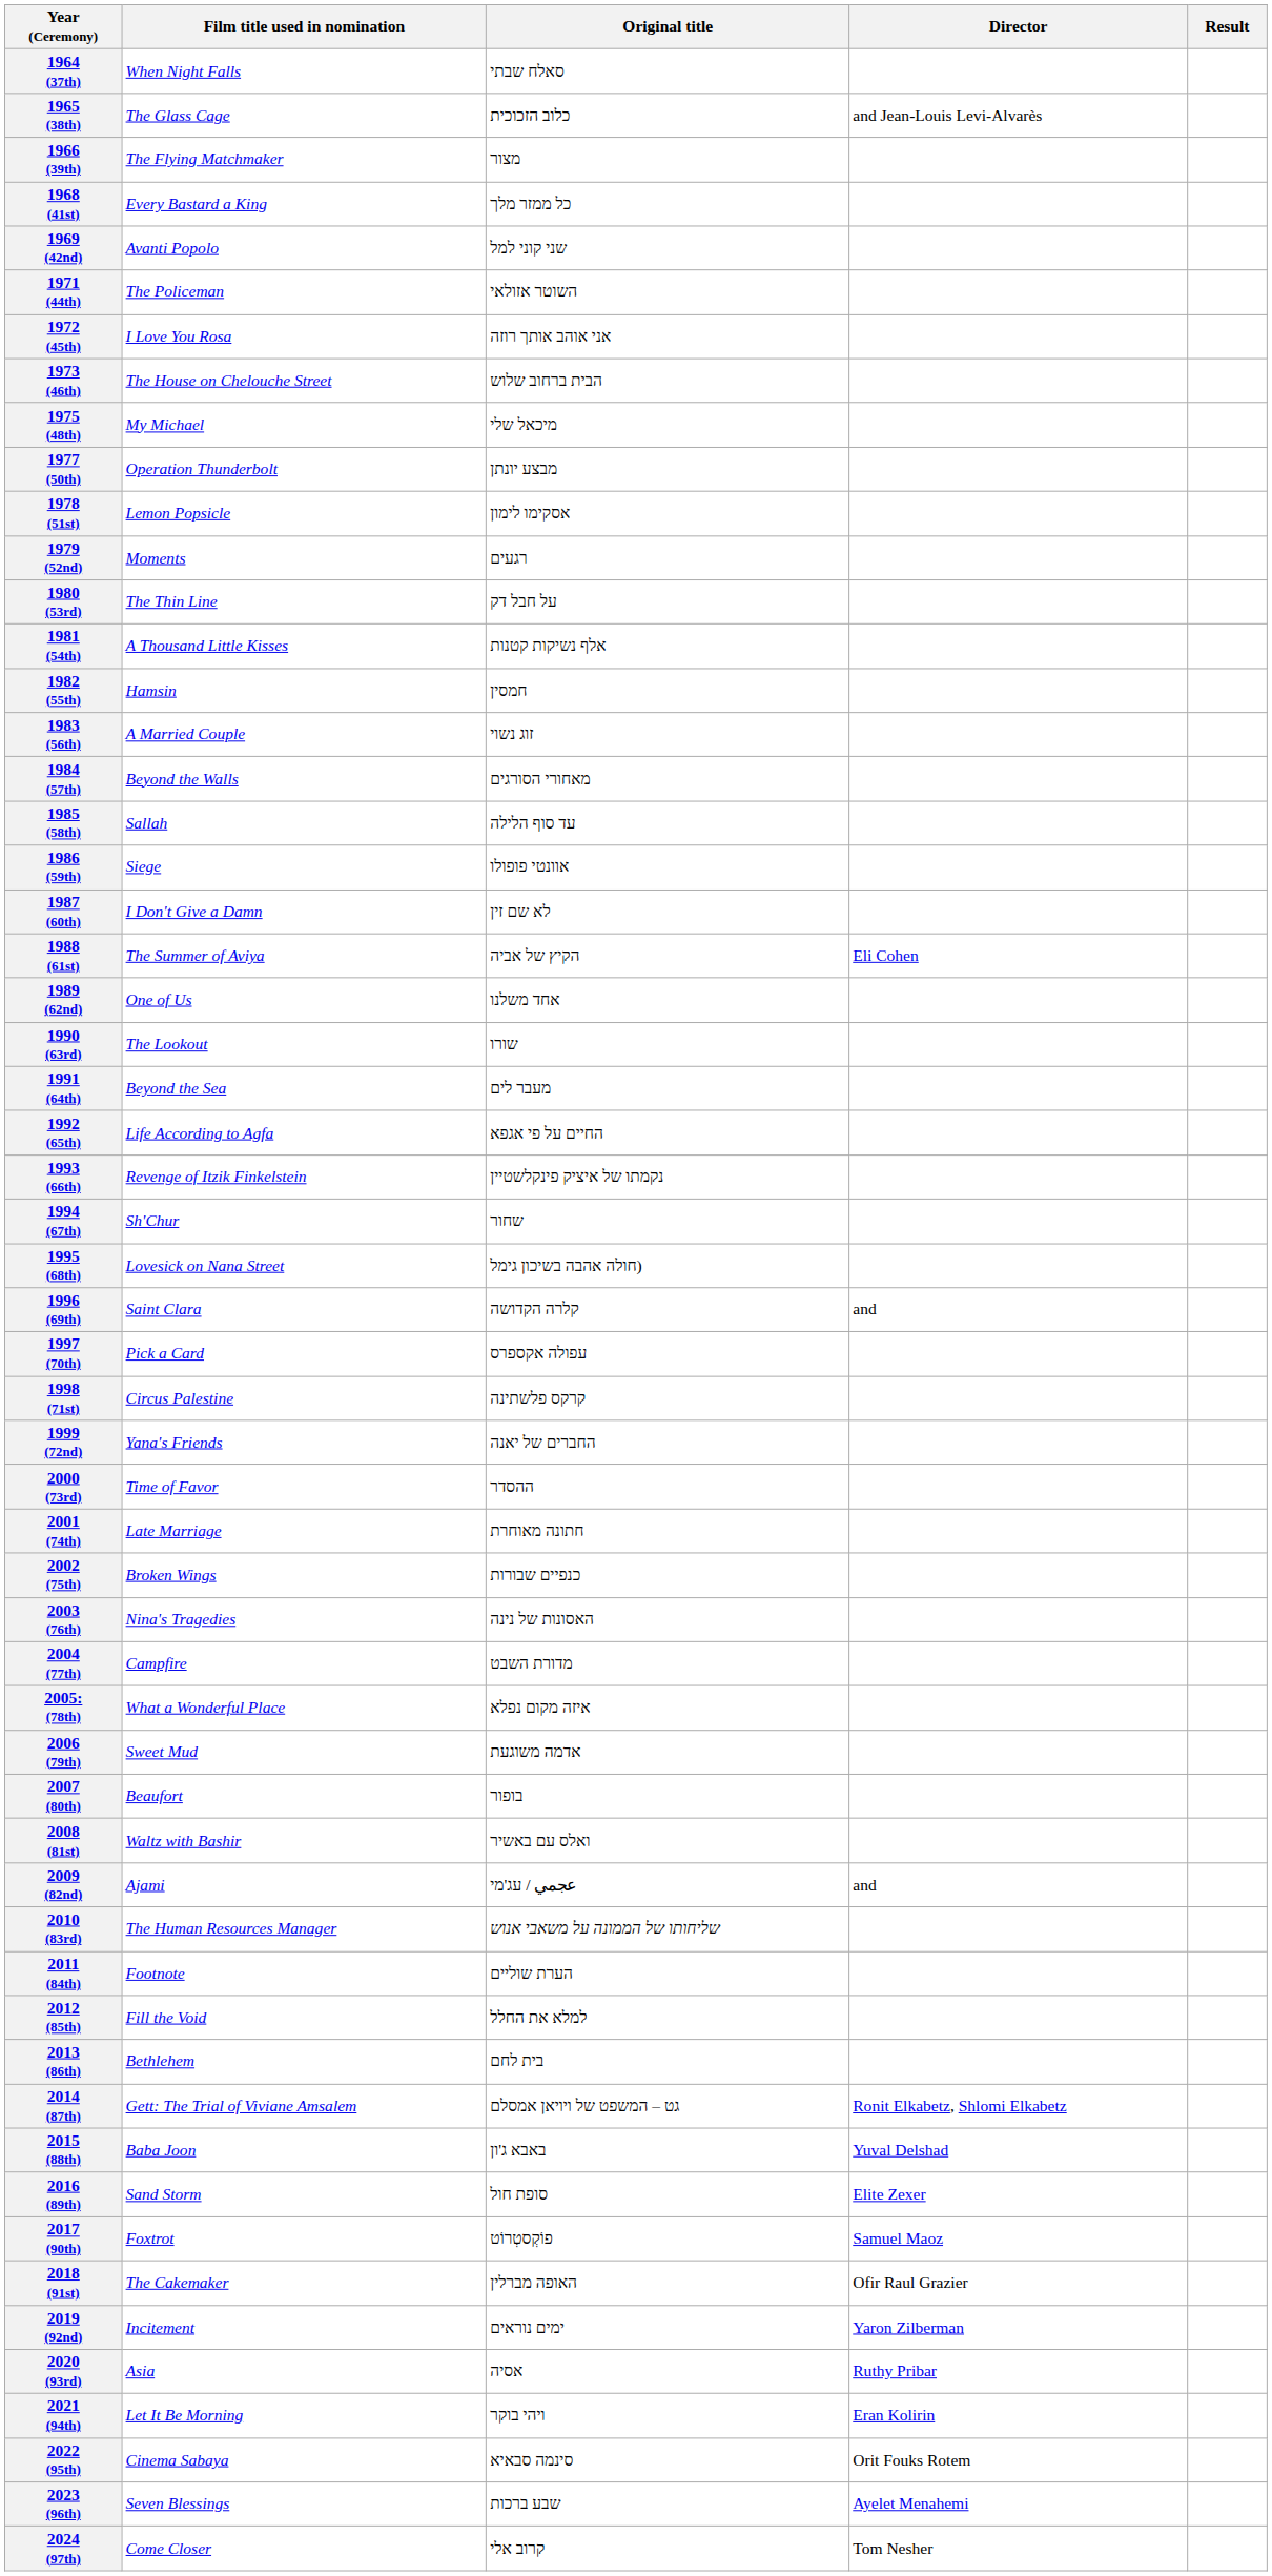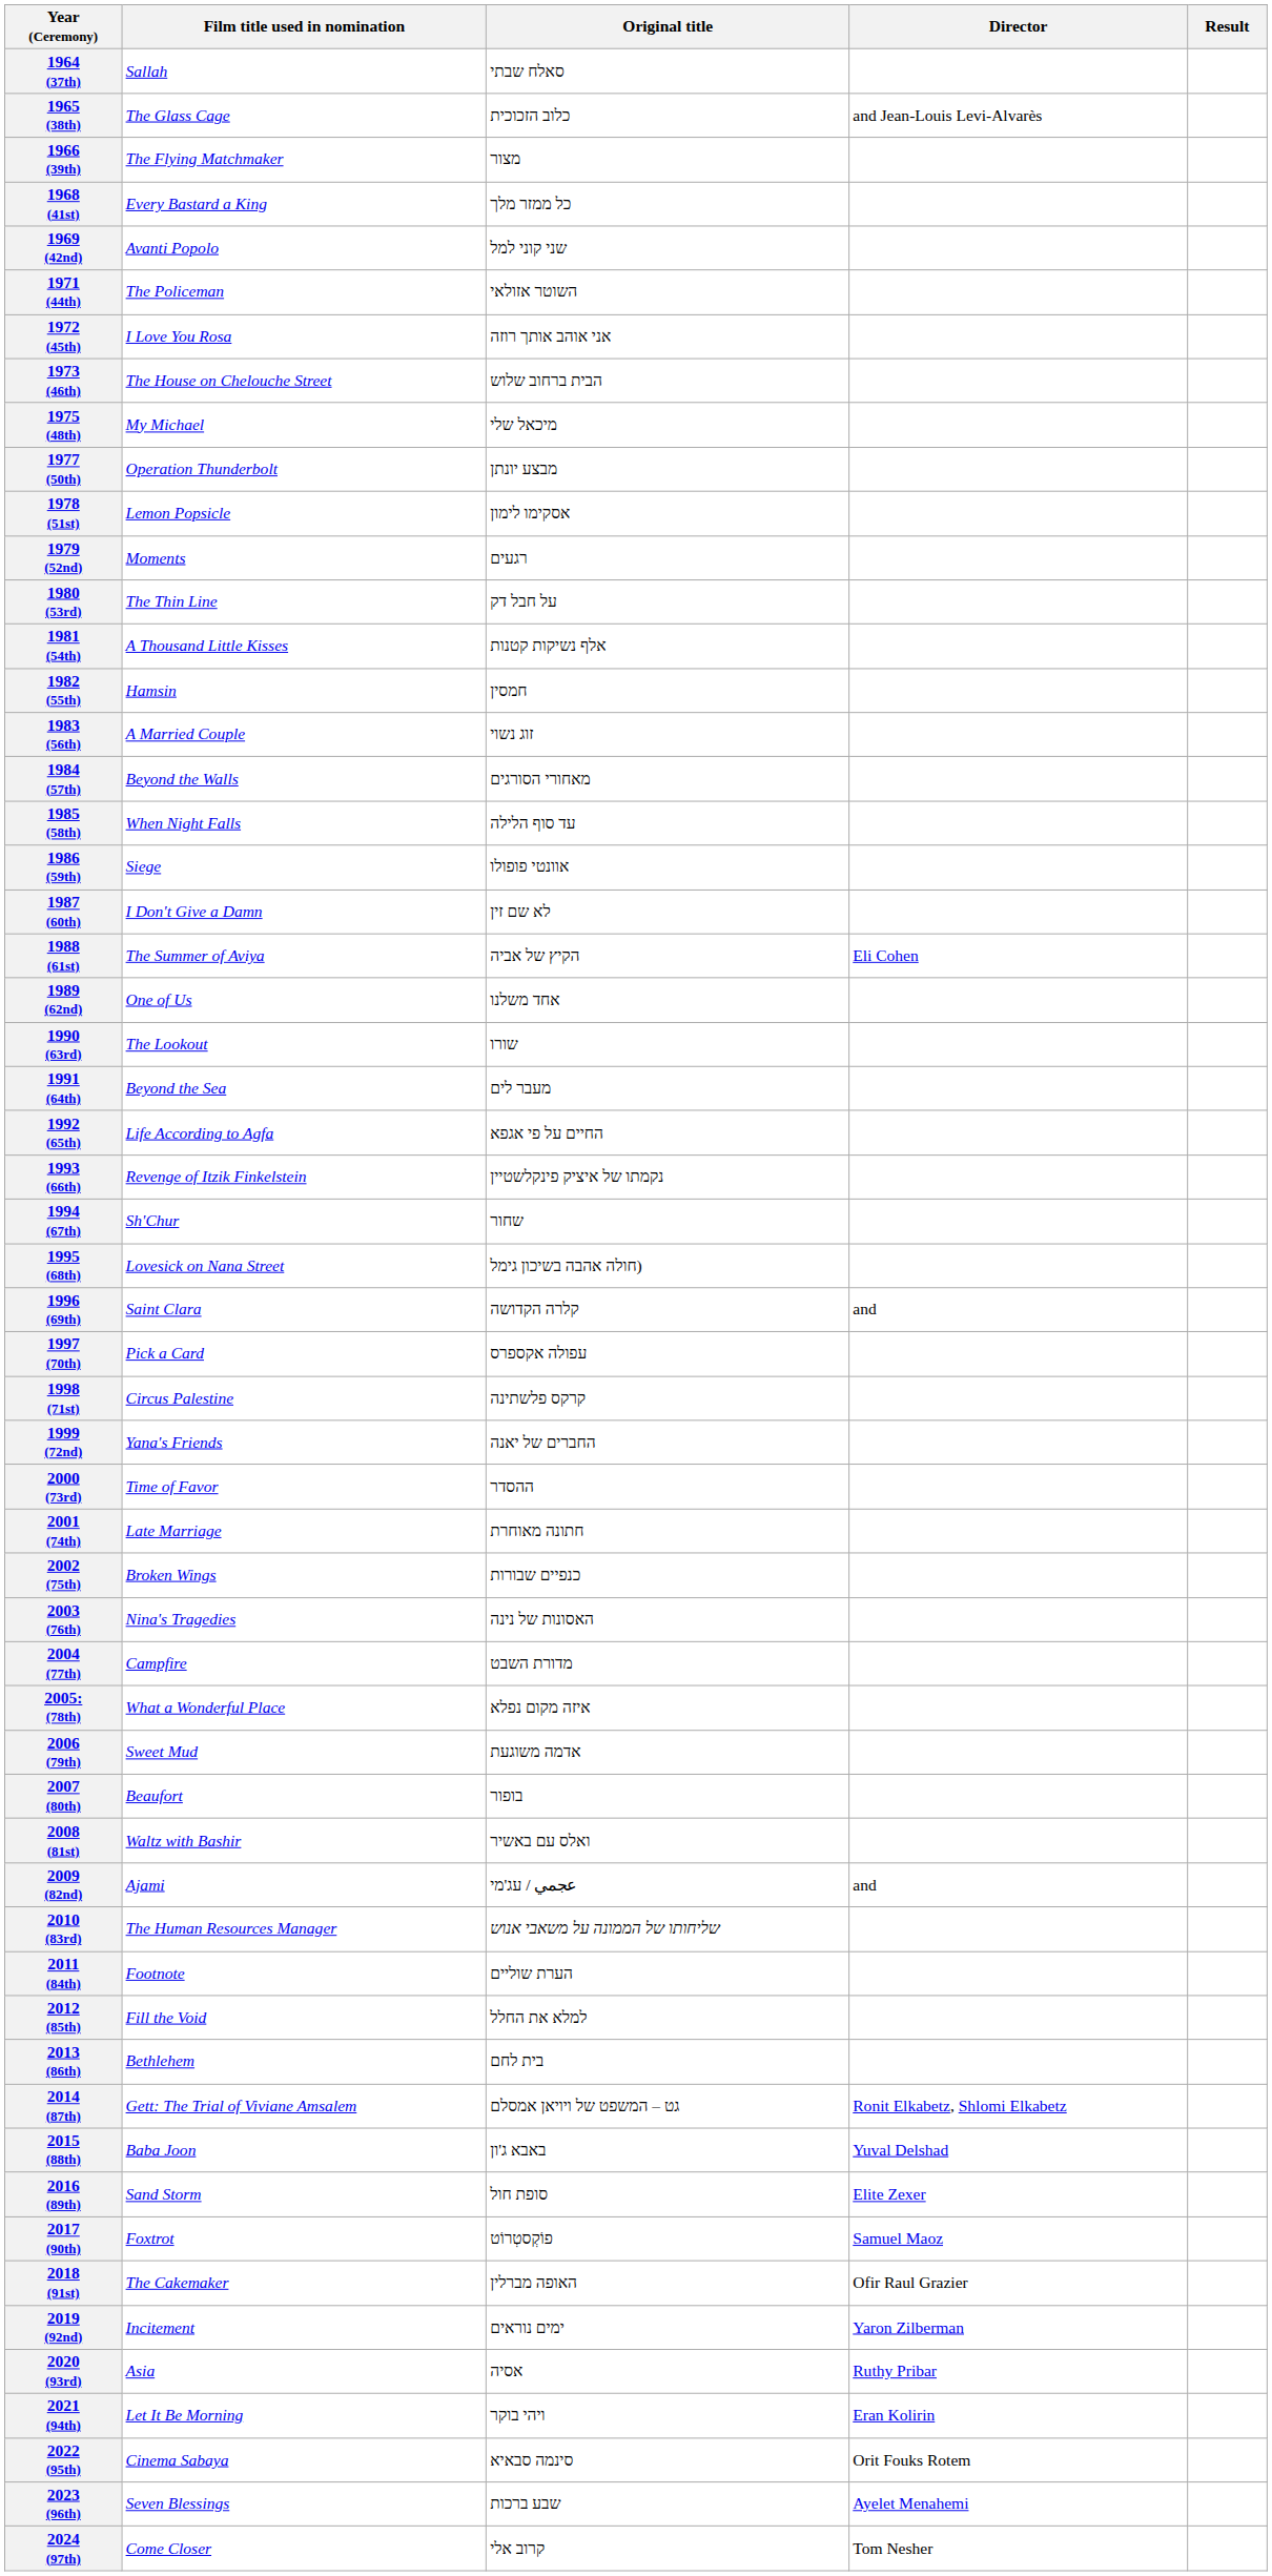1964 (37th) | Film title used in nomination: When Night Falls -> Sallah
1985 (58th) | Film title used in nomination: Sallah -> When Night Falls
